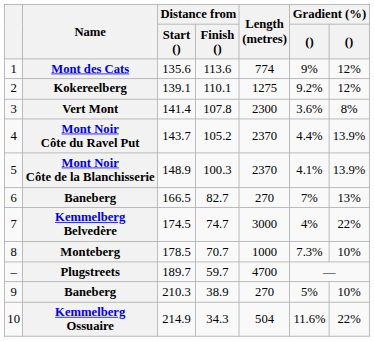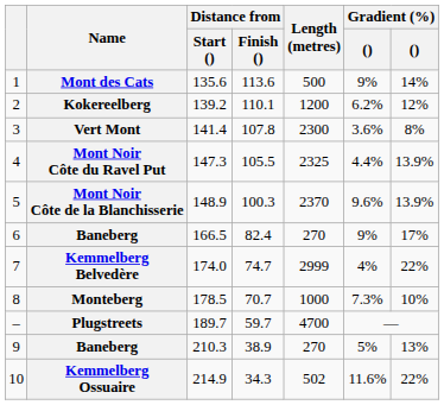Mont des Cats | Length (metres): 774 -> 500
Mont des Cats | column 7: 12% -> 14%
Kokereelberg | Distance from / Start (): 139.1 -> 139.2
Kokereelberg | Length (metres): 1275 -> 1200
Kokereelberg | column 6: 9.2% -> 6.2%
Mont Noir Côte du Ravel Put | Distance from / Start (): 143.7 -> 147.3
Mont Noir Côte du Ravel Put | Distance from / Finish (): 105.2 -> 105.5
Mont Noir Côte du Ravel Put | Length (metres): 2370 -> 2325
Mont Noir Côte de la Blanchisserie | column 6: 4.1% -> 9.6%
6 / Baneberg | Distance from / Finish (): 82.7 -> 82.4
6 / Baneberg | column 6: 7% -> 9%
6 / Baneberg | column 7: 13% -> 17%
Kemmelberg Belvedère | Distance from / Start (): 174.5 -> 174.0
Kemmelberg Belvedère | Length (metres): 3000 -> 2999
9 / Baneberg | column 7: 10% -> 13%
Kemmelberg Ossuaire | Length (metres): 504 -> 502
